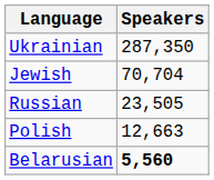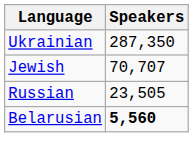Jewish | Speakers: 70,704 -> 70,707
- row: Polish | 12,663
